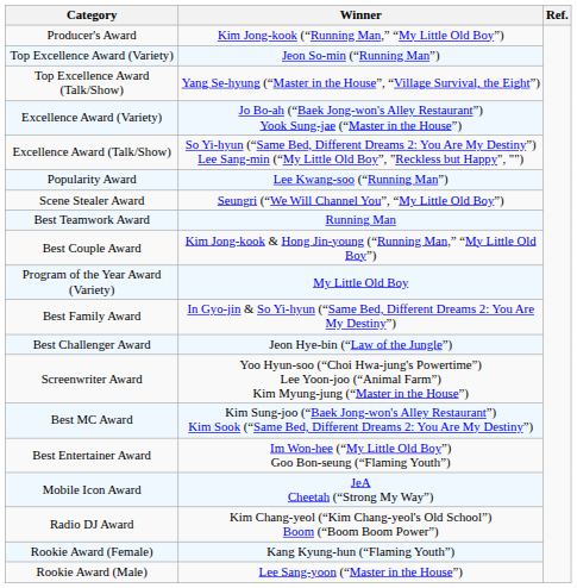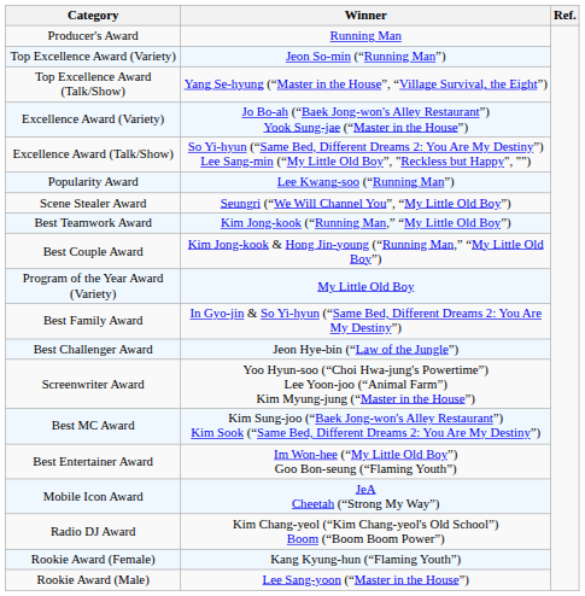Producer's Award | Winner: Kim Jong-kook (“Running Man,” “My Little Old Boy”) -> Running Man
Best Teamwork Award | Winner: Running Man -> Kim Jong-kook (“Running Man,” “My Little Old Boy”)
